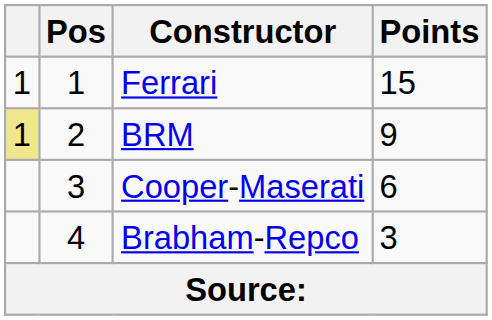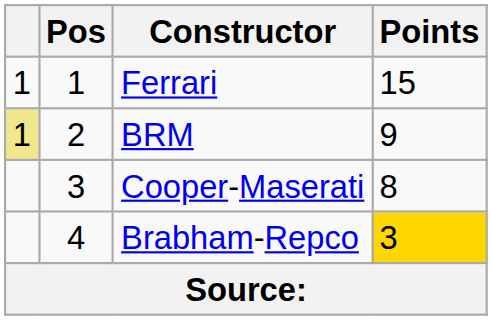Cooper-Maserati | Points: 6 -> 8
Brabham-Repco | Points: no background -> gold background
